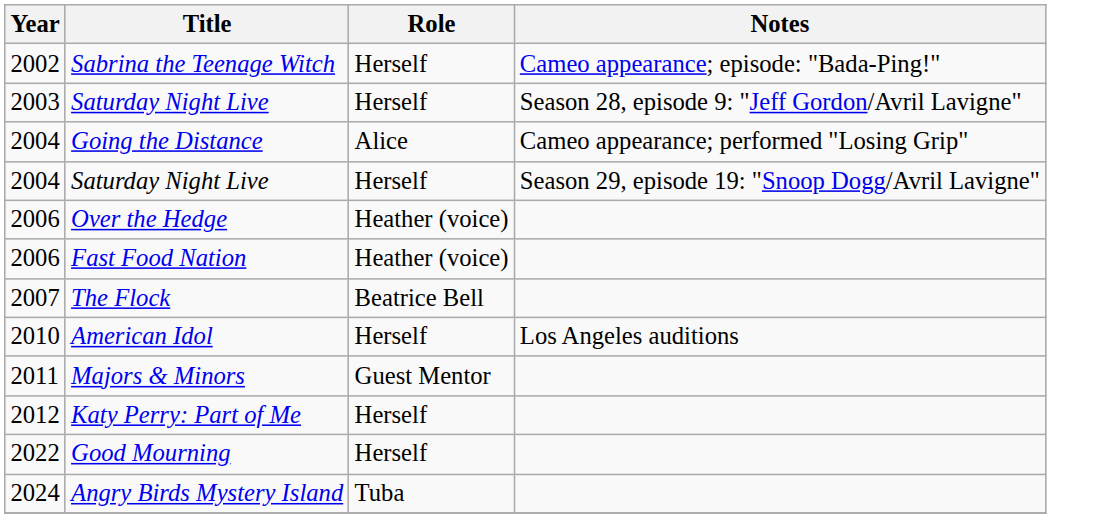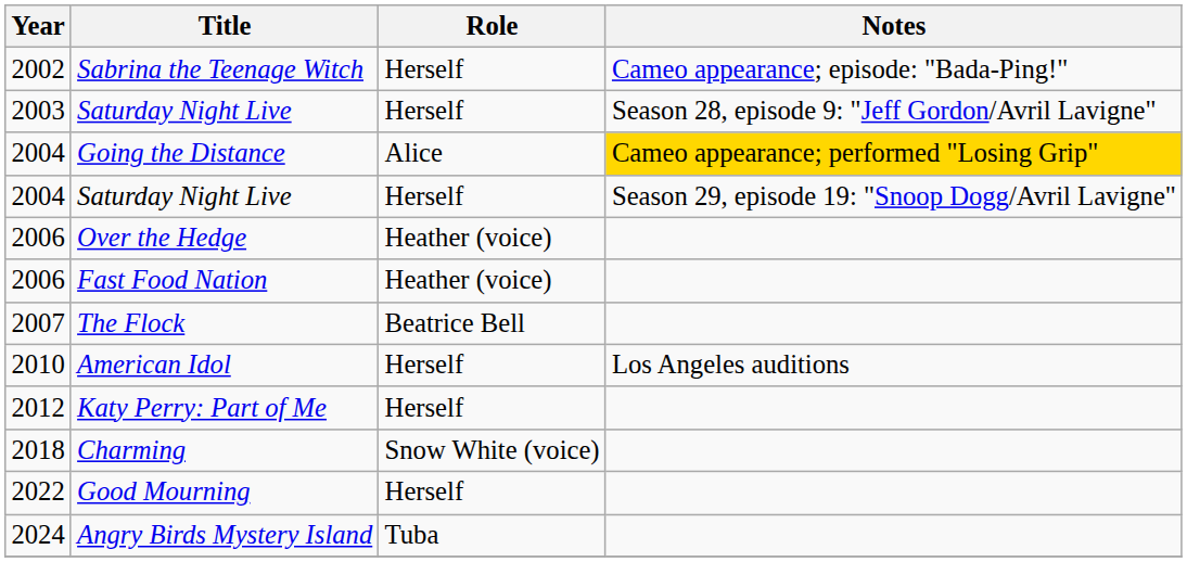Going the Distance | Notes: no background -> gold background
- row: 2011 | Majors & Minors | Guest Mentor
+ row: 2018 | Charming | Snow White (voice)
